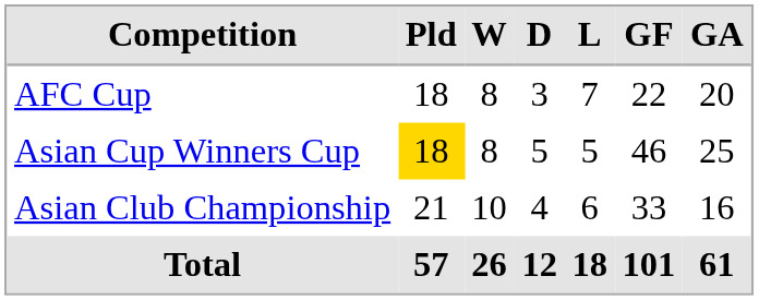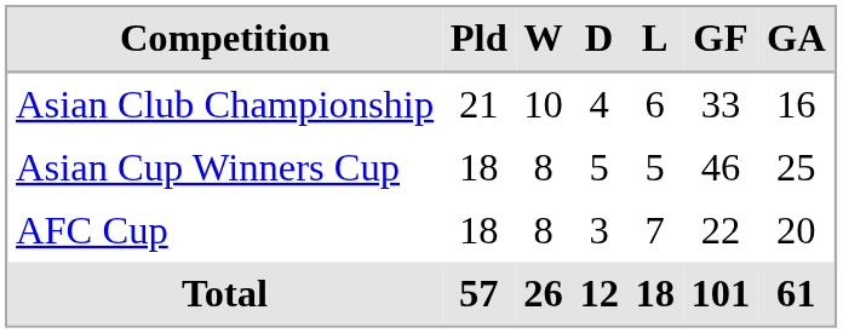rows swapped: Asian Club Championship <-> AFC Cup
Asian Cup Winners Cup | Pld: gold background -> no background
